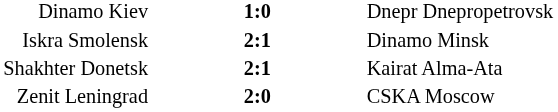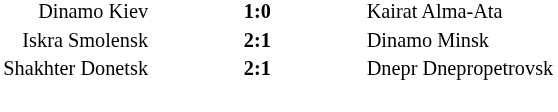Dinamo Kiev | column 3: Dnepr Dnepropetrovsk -> Kairat Alma-Ata
Shakhter Donetsk | column 3: Kairat Alma-Ata -> Dnepr Dnepropetrovsk
- row: Zenit Leningrad | 2:0 | CSKA Moscow
